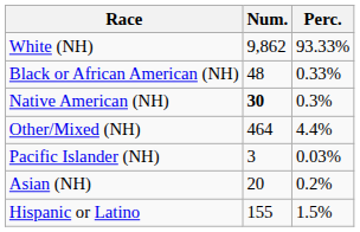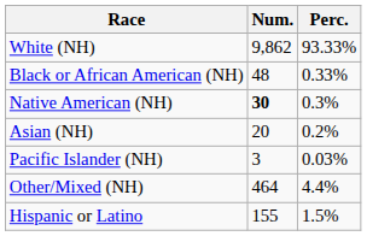rows swapped: Asian (NH) <-> Other/Mixed (NH)
